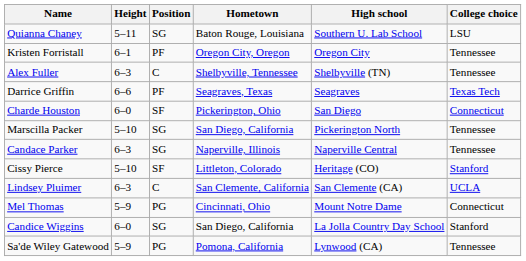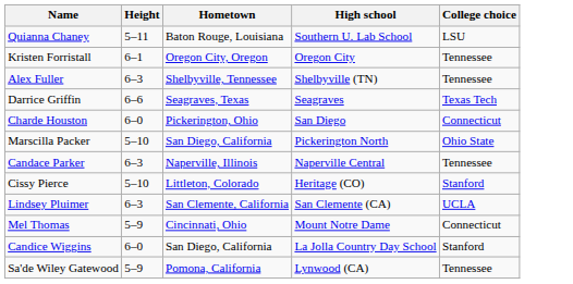- column: Position | SG | PF | C | PF | SF | SG | SG | SF | C | PG | SG | PG
Marscilla Packer | College choice: Tennessee -> Ohio State
